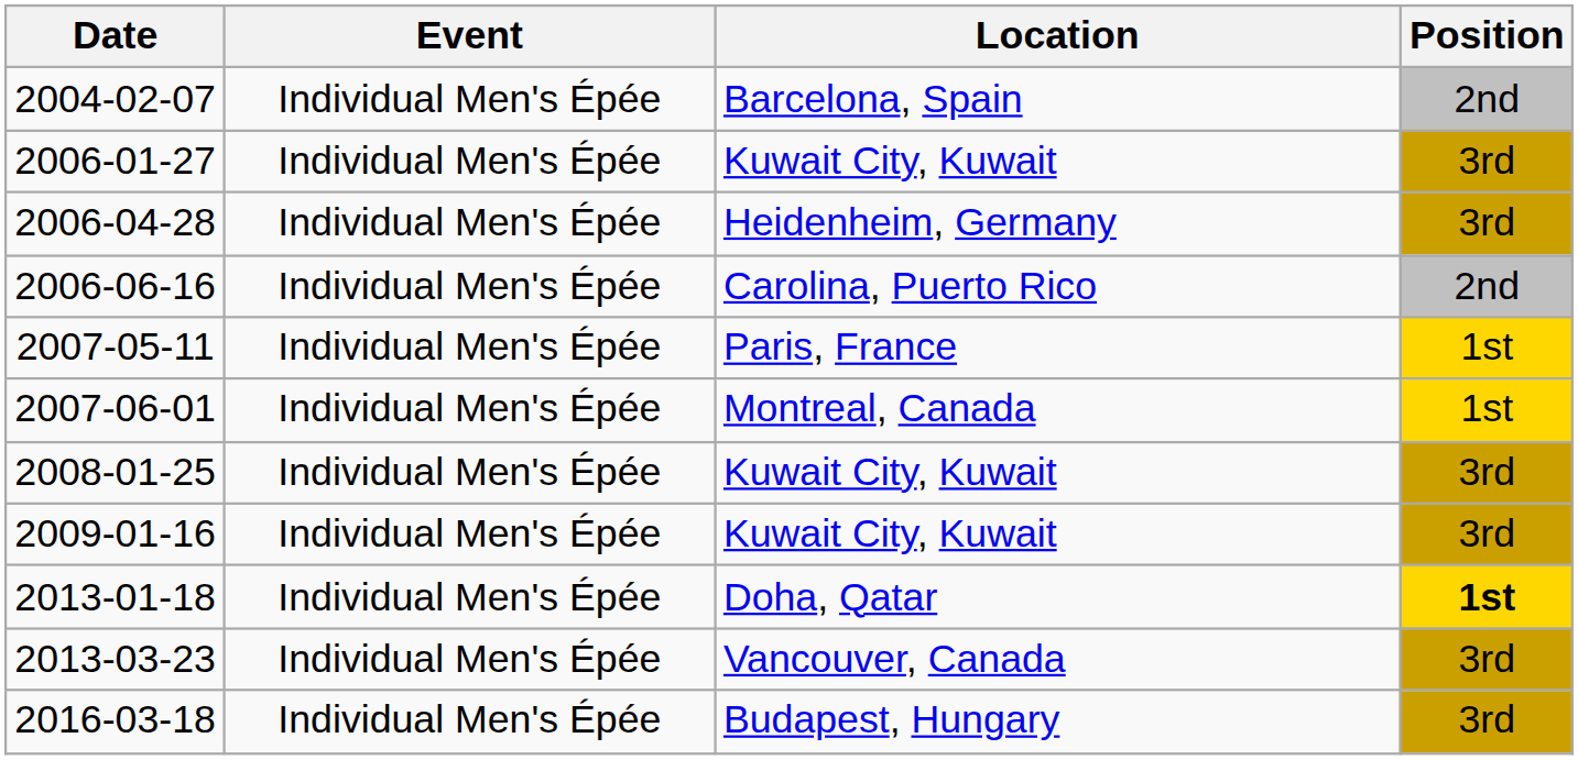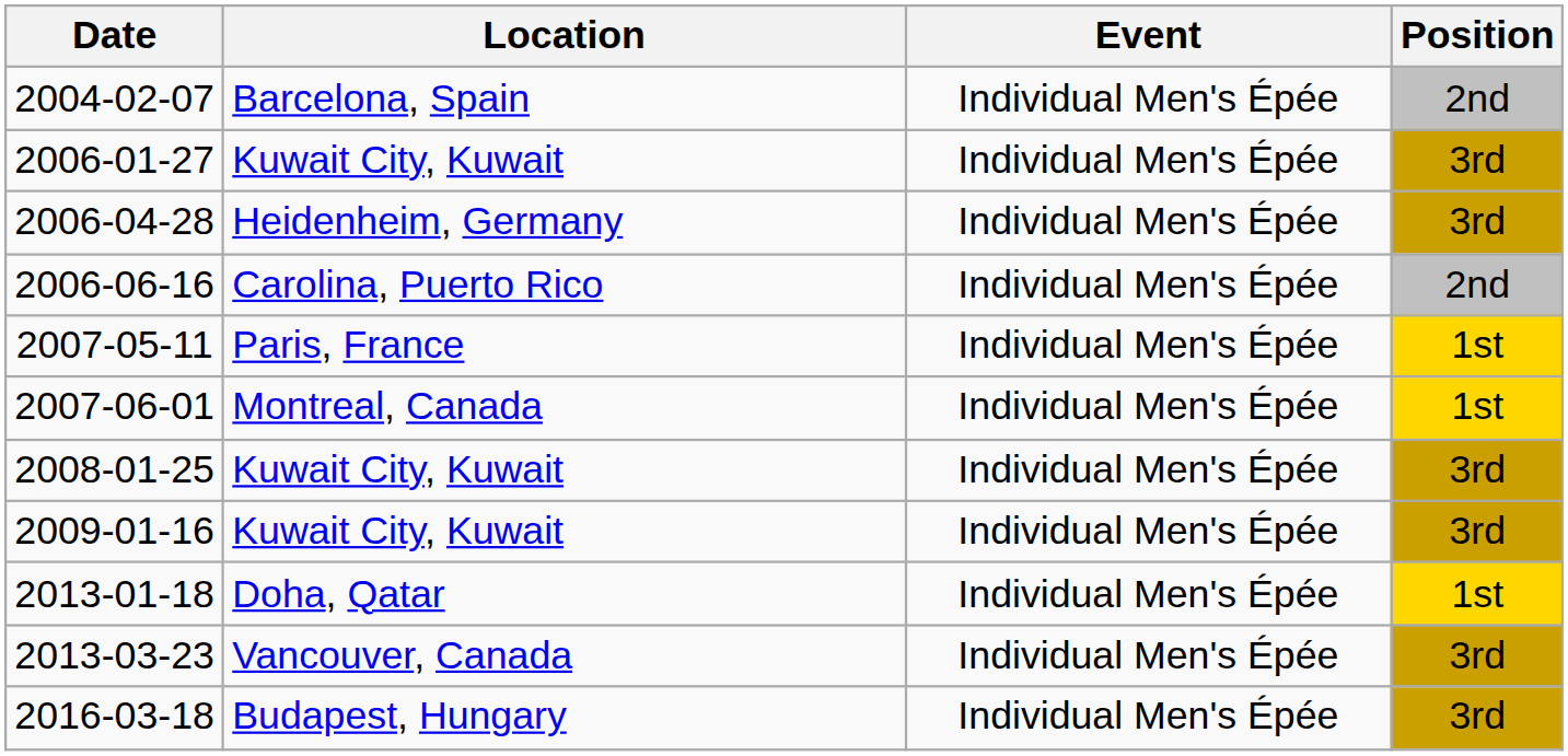columns swapped: Location <-> Event
2013-01-18 | Position: bold -> normal
